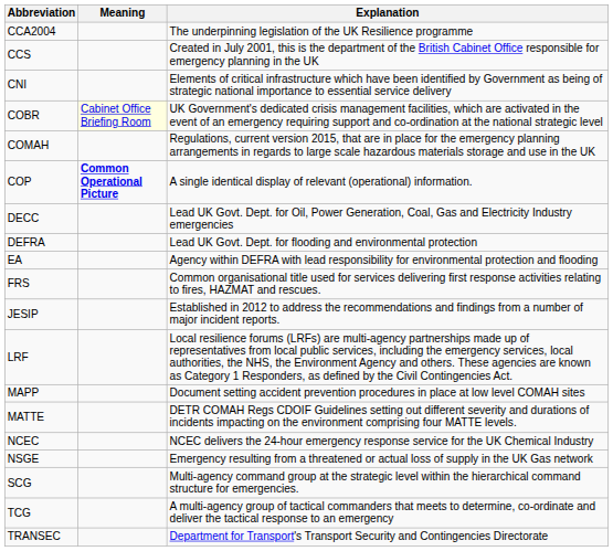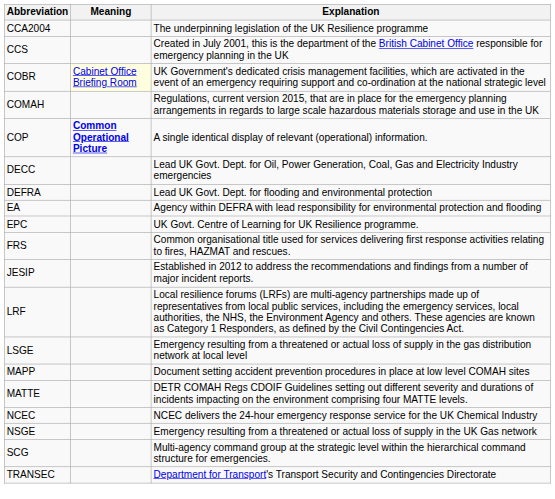- row: CNI | Elements of critical infrastructure which have been identified by Government as being of strategic national importance to essential service delivery
+ row: EPC | UK Govt. Centre of Learning for UK Resilience programme.
+ row: LSGE | Emergency resulting from a threatened or actual loss of supply in the gas distribution network at local level
- row: TCG | A multi-agency group of tactical commanders that meets to determine, co-ordinate and deliver the tactical response to an emergency
